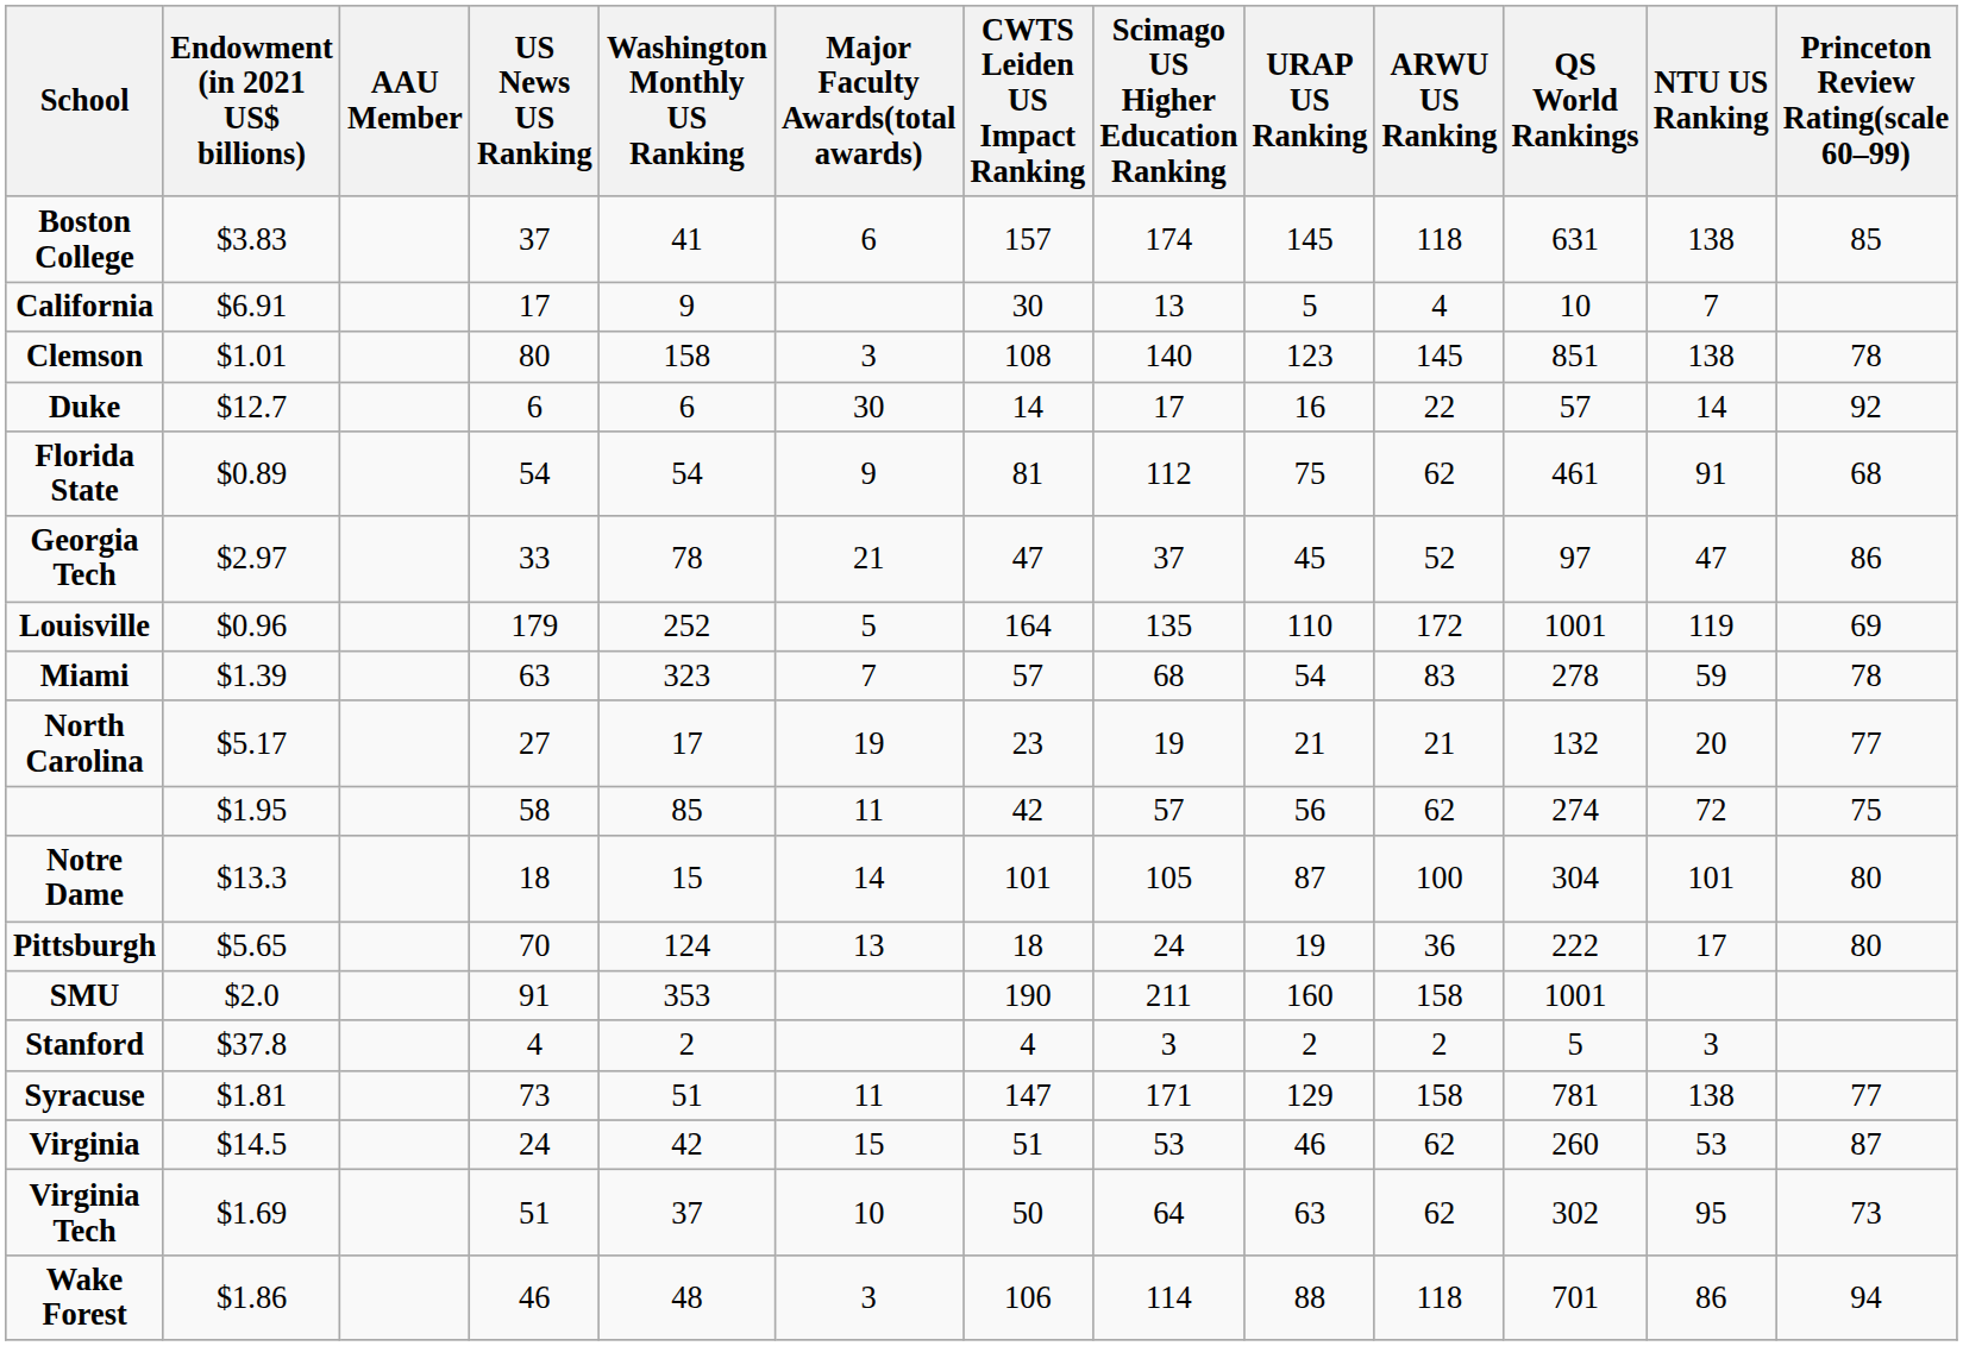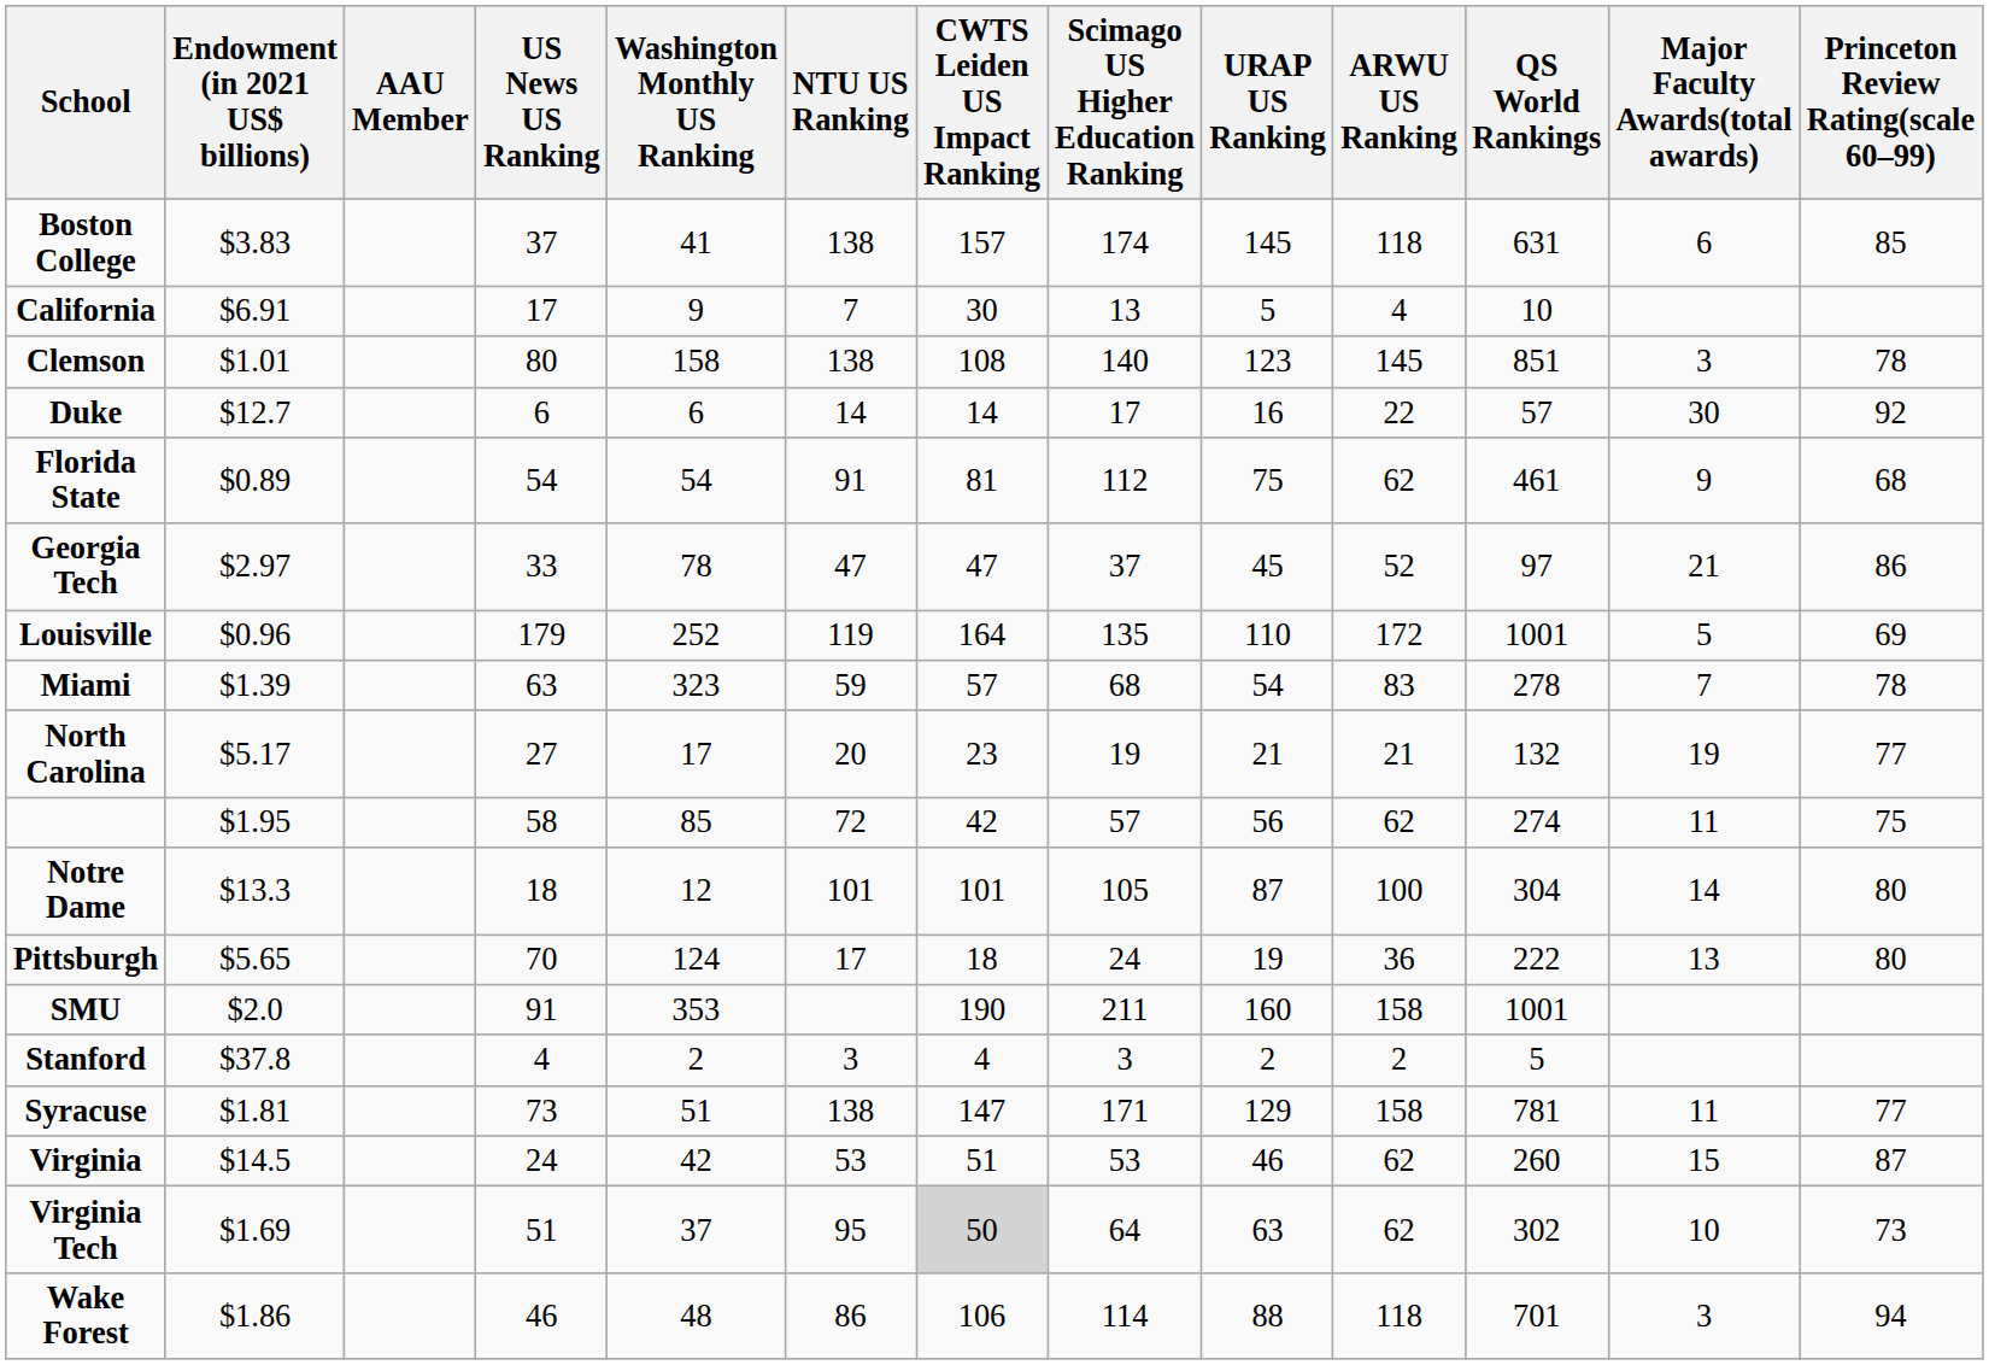columns swapped: NTU US Ranking <-> Major Faculty Awards(total awards)
Notre Dame | Washington Monthly US Ranking: 15 -> 12
Virginia Tech | CWTS Leiden US Impact Ranking: no background -> lightgrey background
